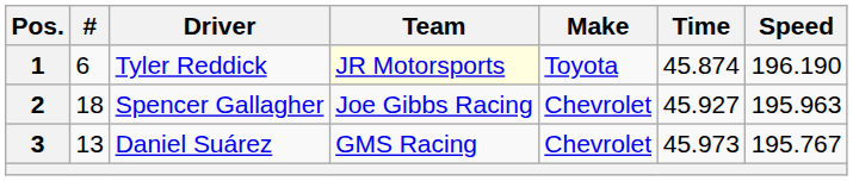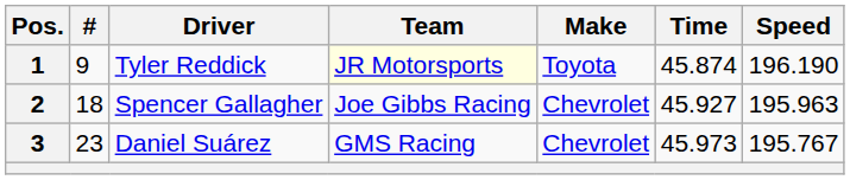1 | #: 6 -> 9
3 | #: 13 -> 23
